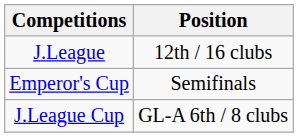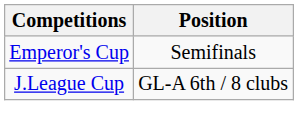- row: J.League | 12th / 16 clubs
